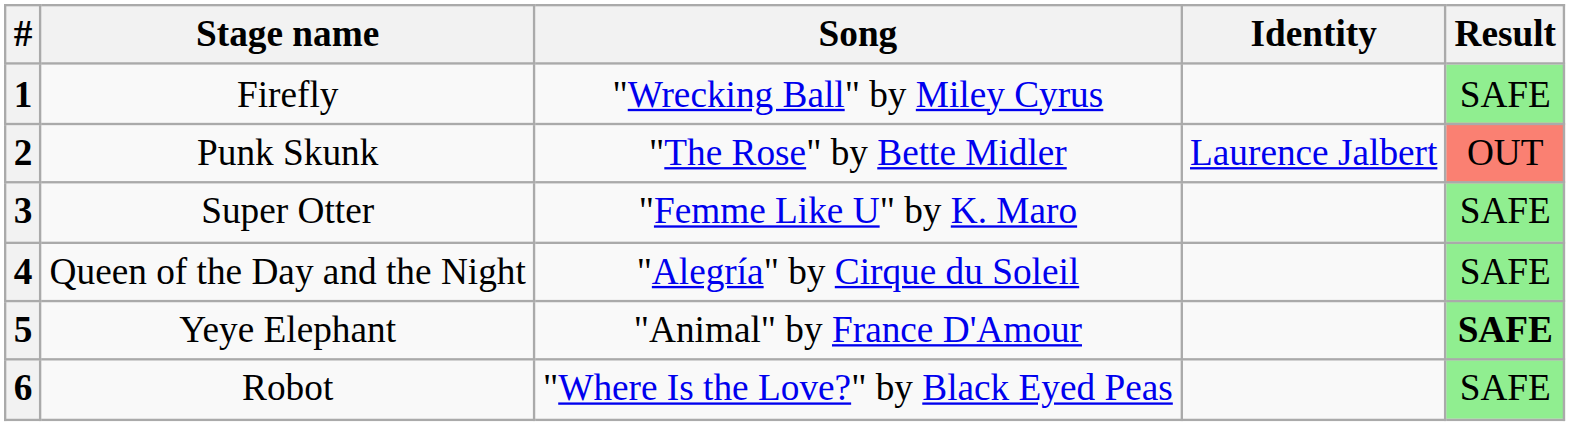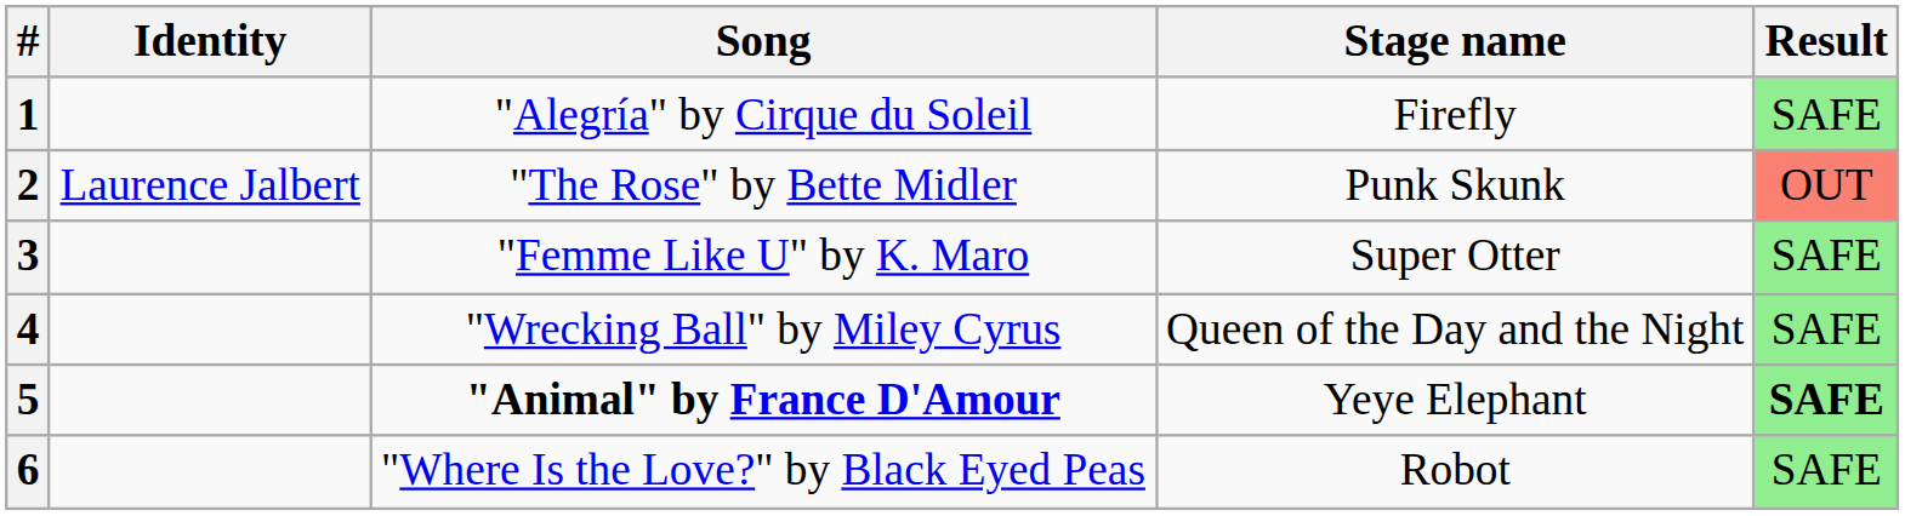columns swapped: Stage name <-> Identity
1 | Song: "Wrecking Ball" by Miley Cyrus -> "Alegría" by Cirque du Soleil
4 | Song: "Alegría" by Cirque du Soleil -> "Wrecking Ball" by Miley Cyrus
5 | Song: normal -> bold
